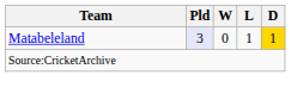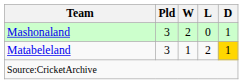+ row: Mashonaland | 3 | 2 | 0 | 1
Matabeleland | Pld: lavender background -> no background
Matabeleland | W: 0 -> 1
Matabeleland | L: 1 -> 2
